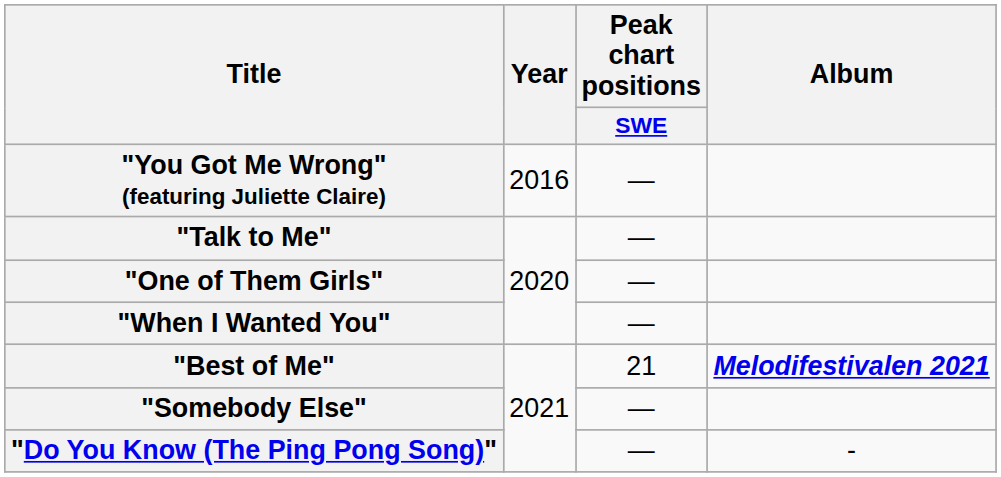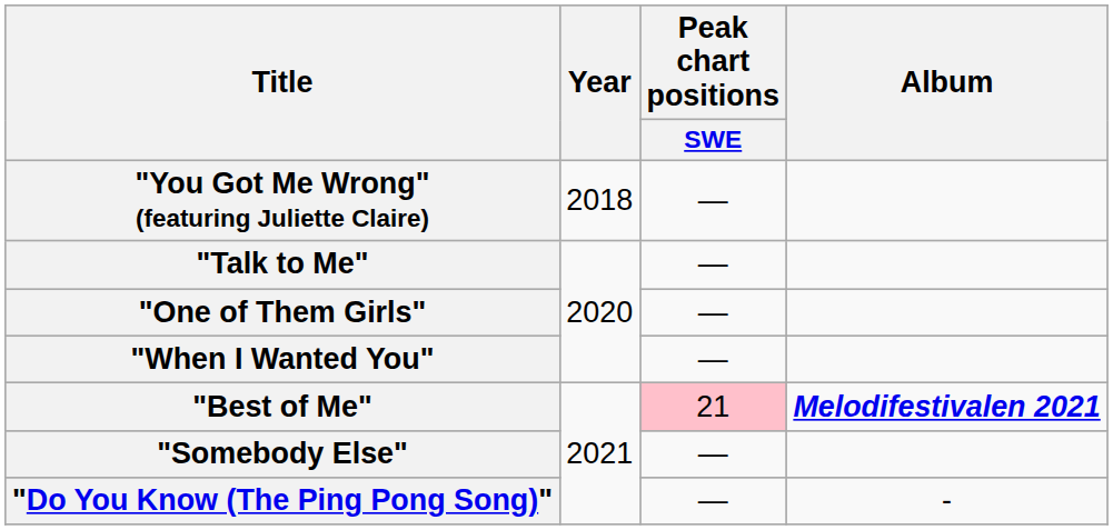"You Got Me Wrong" (featuring Juliette Claire) | Year: 2016 -> 2018
"Best of Me" | Peak chart positions / SWE: no background -> pink background
